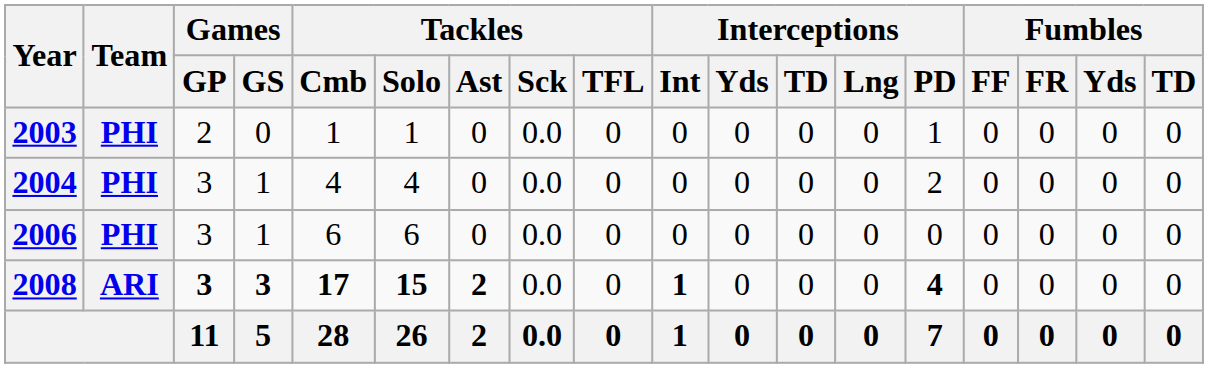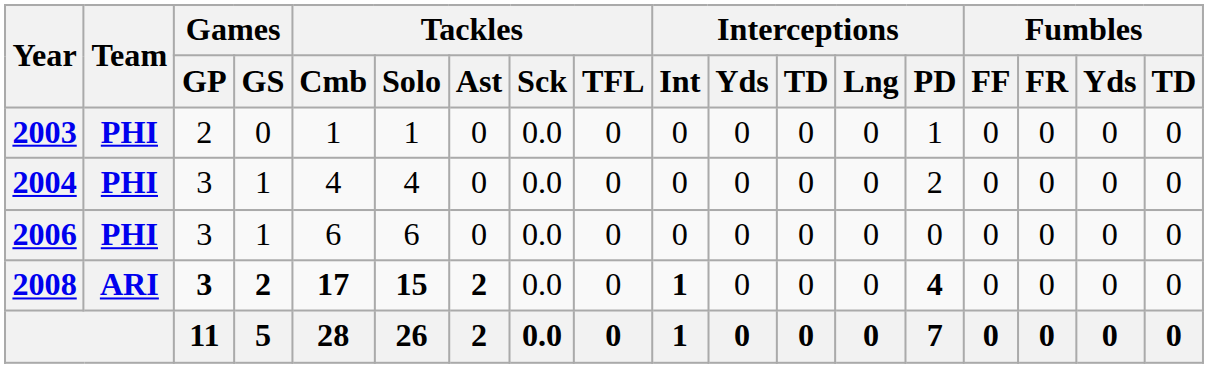2008 | Games / GS: 3 -> 2
